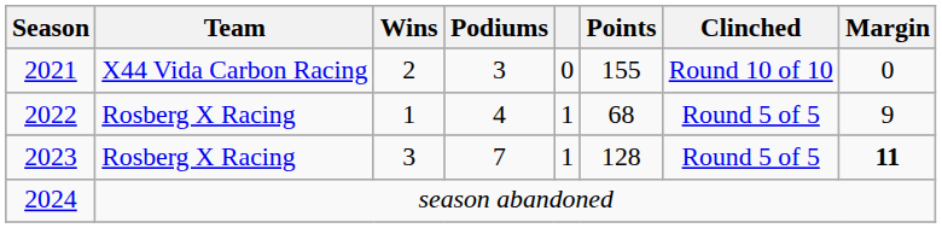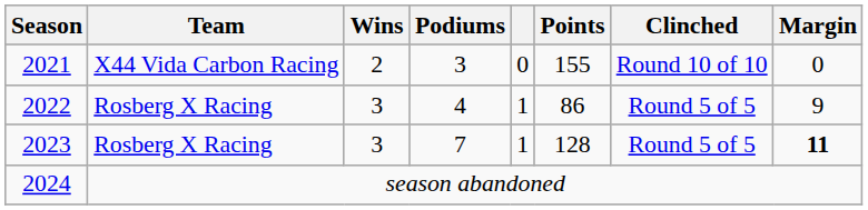2022 | Wins: 1 -> 3
2022 | Points: 68 -> 86
